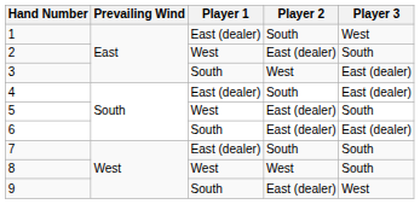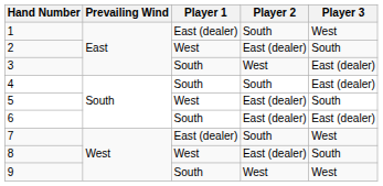4 | Player 1: East (dealer) -> South
7 | Player 3: South -> West
8 | Player 2: West -> East (dealer)
9 | Player 2: East (dealer) -> West
